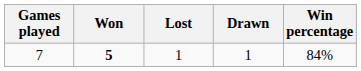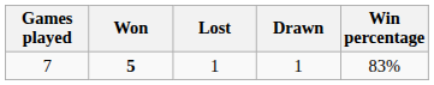7 | Win percentage: 84% -> 83%
